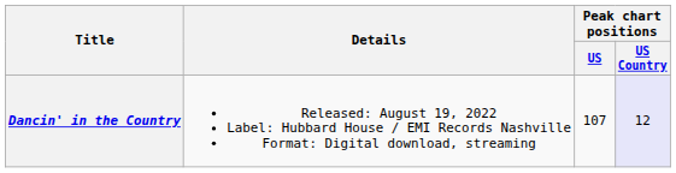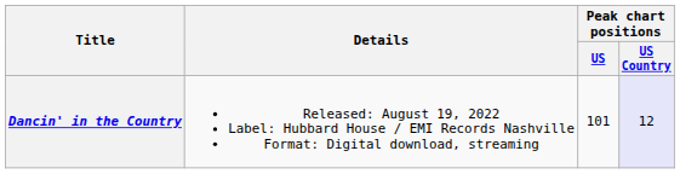Dancin' in the Country | Peak chart positions / US: 107 -> 101
